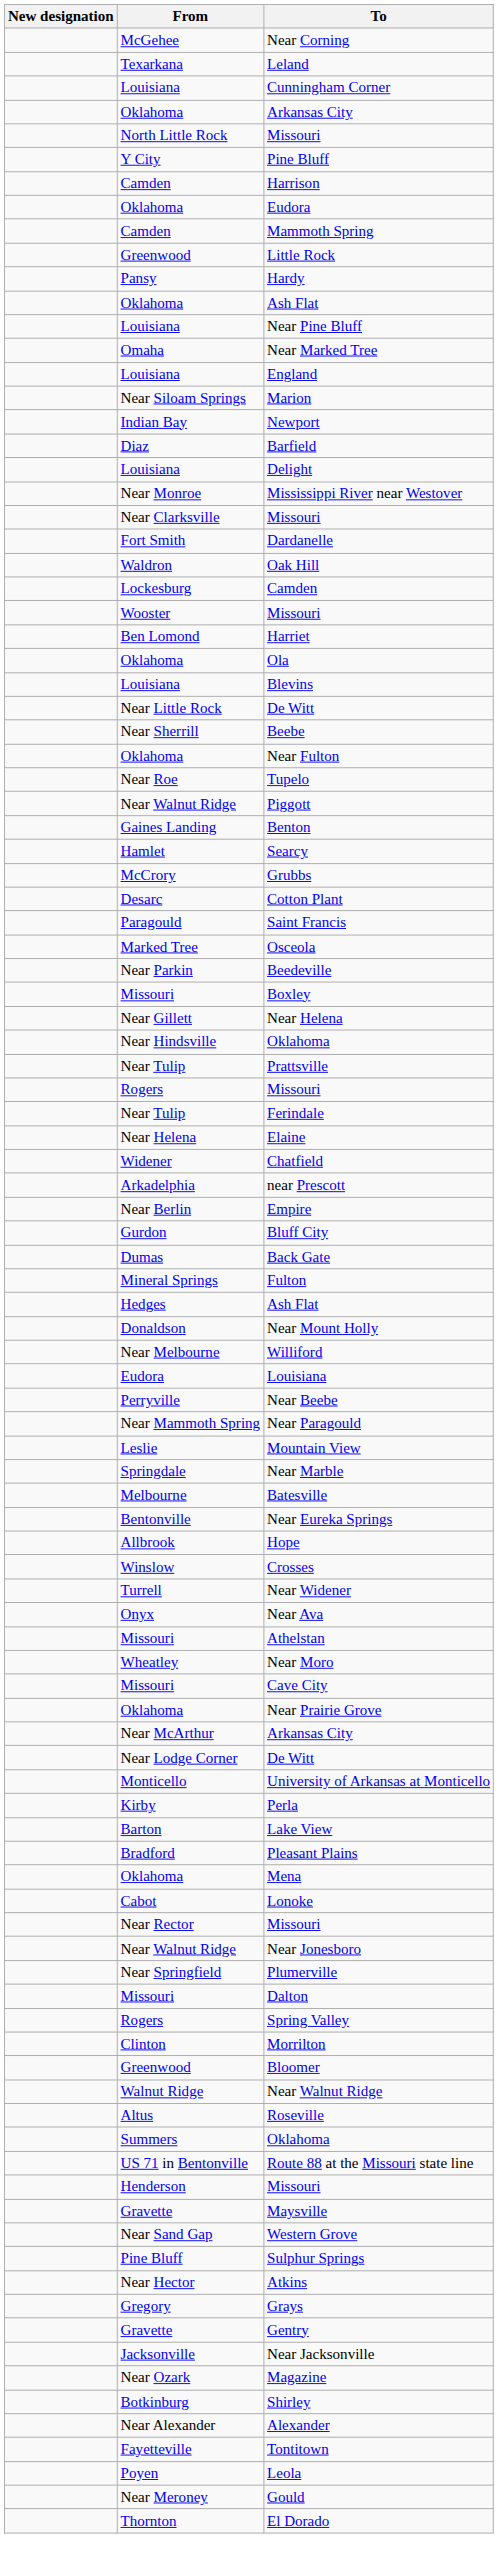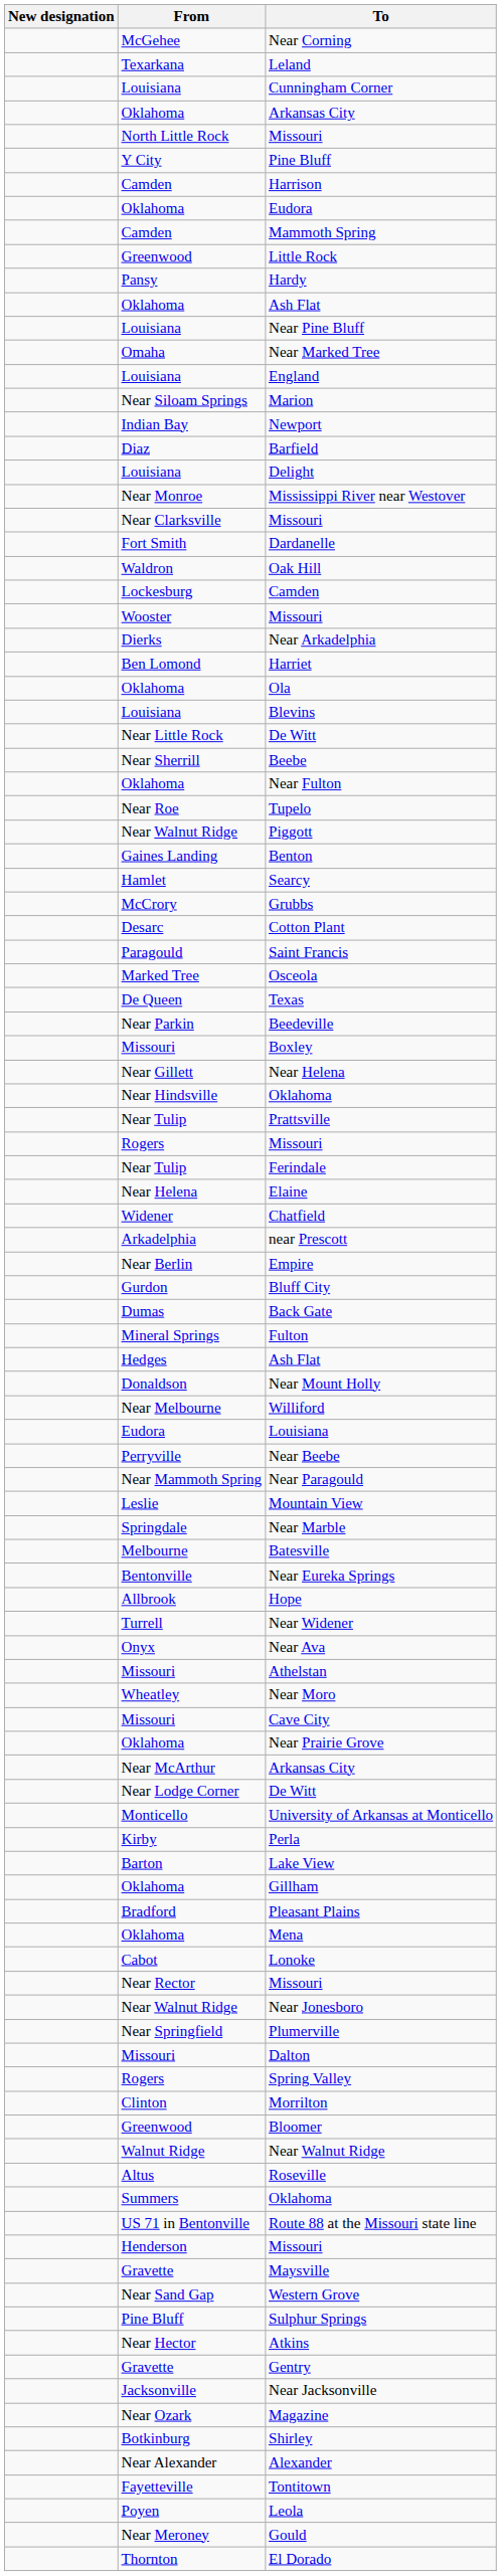+ row: Dierks | Near Arkadelphia
+ row: De Queen | Texas
- row: Winslow | Crosses
+ row: Oklahoma | Gillham
- row: Gregory | Grays
